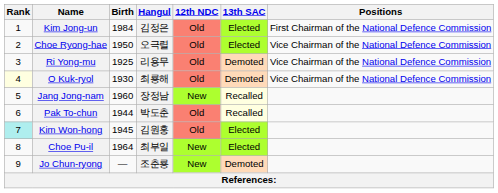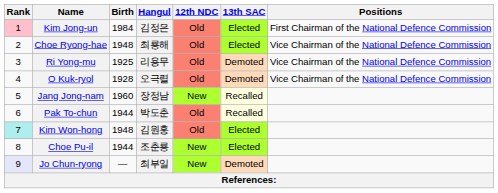Kim Jong-un | Rank: no background -> pink background
Choe Ryong-hae | Birth: 1950 -> 1948
Choe Ryong-hae | Hangul: 오극렬 -> 최룡해
O Kuk-ryol | Rank: lightyellow background -> no background
O Kuk-ryol | Birth: 1930 -> 1928
O Kuk-ryol | Hangul: 최룡해 -> 오극렬
Kim Won-hong | Birth: 1945 -> 1948
Choe Pu-il | Birth: 1964 -> 1944
Choe Pu-il | Hangul: 최부일 -> 조춘룡
Jo Chun-ryong | Rank: no background -> lavender background
Jo Chun-ryong | Hangul: 조춘룡 -> 최부일
